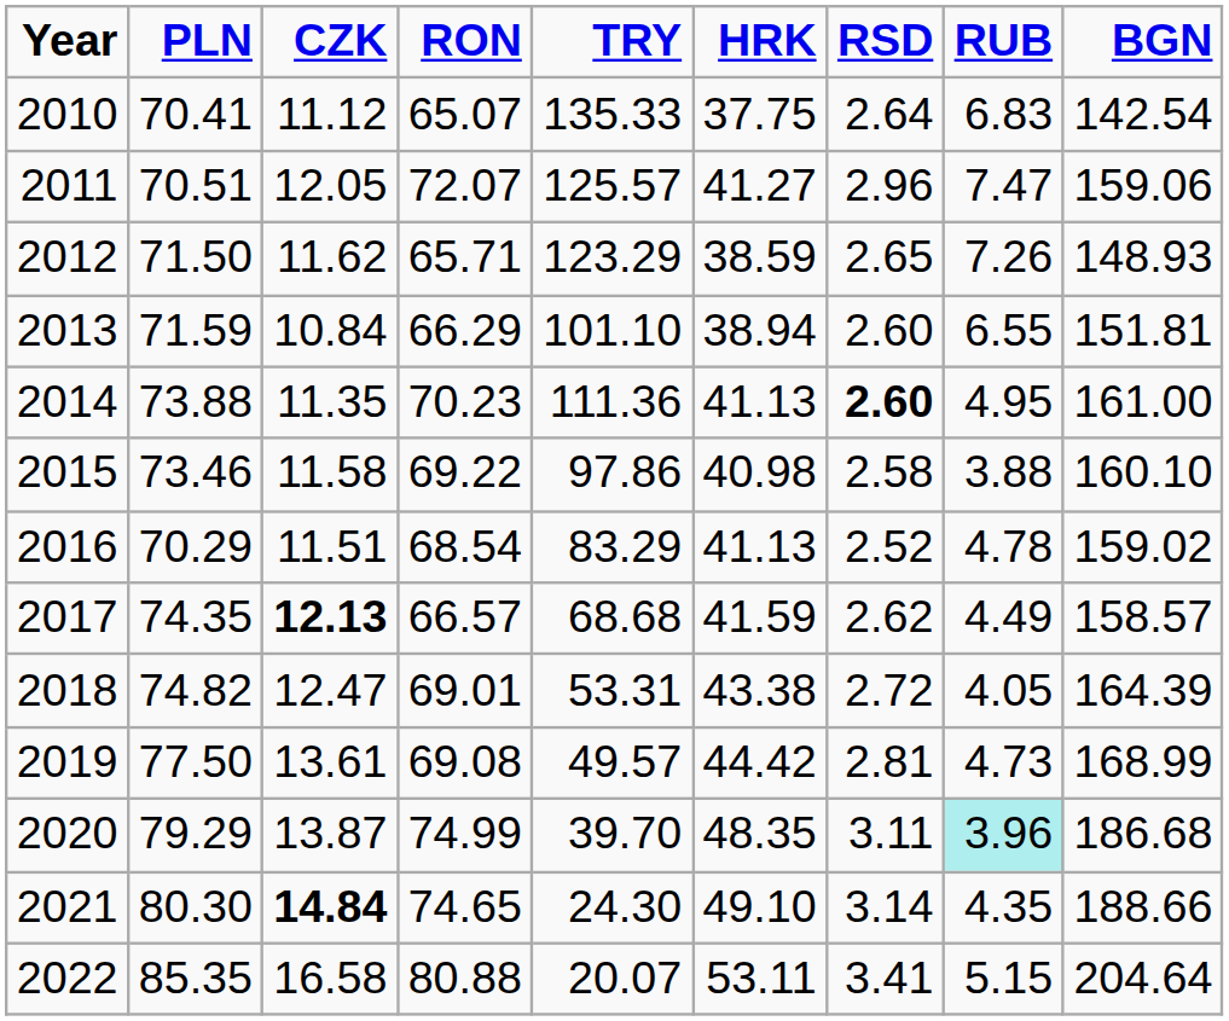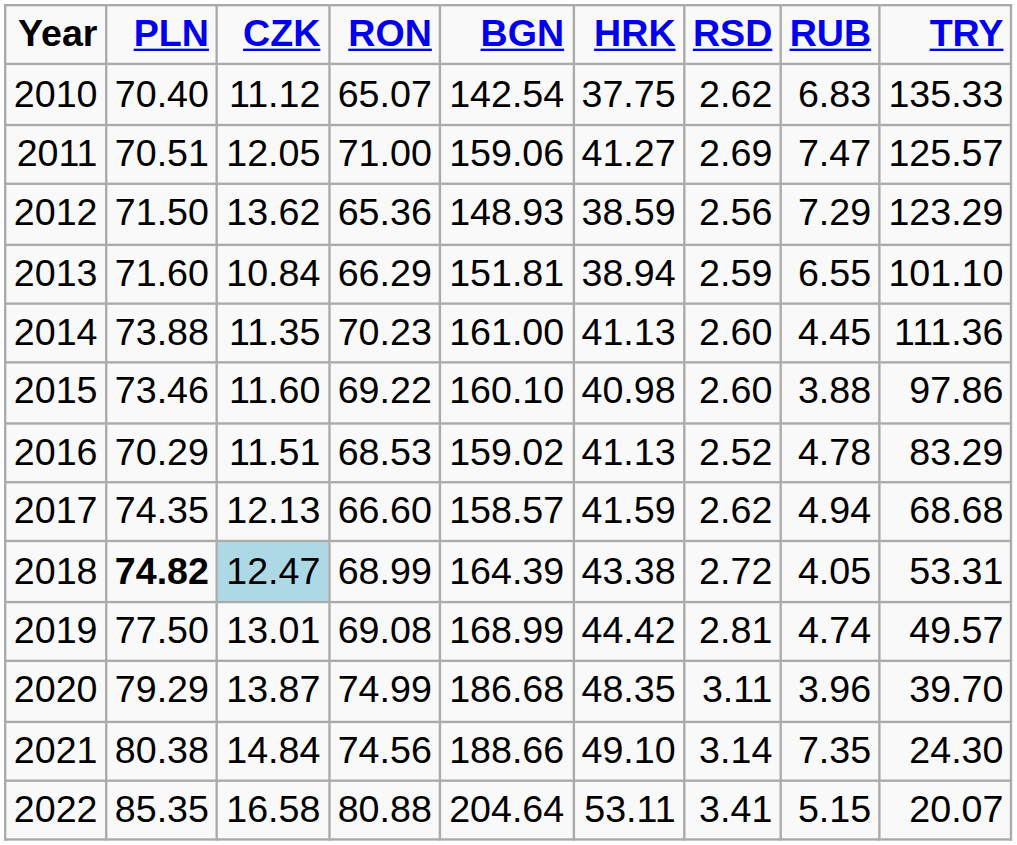columns swapped: BGN <-> TRY
2010 | PLN: 70.41 -> 70.40
2010 | RSD: 2.64 -> 2.62
2011 | RON: 72.07 -> 71.00
2011 | RSD: 2.96 -> 2.69
2012 | CZK: 11.62 -> 13.62
2012 | RON: 65.71 -> 65.36
2012 | RSD: 2.65 -> 2.56
2012 | RUB: 7.26 -> 7.29
2013 | PLN: 71.59 -> 71.60
2013 | RSD: 2.60 -> 2.59
2014 | RSD: bold -> normal
2014 | RUB: 4.95 -> 4.45
2015 | CZK: 11.58 -> 11.60
2015 | RSD: 2.58 -> 2.60
2016 | RON: 68.54 -> 68.53
2017 | CZK: bold -> normal
2017 | RON: 66.57 -> 66.60
2017 | RUB: 4.49 -> 4.94
2018 | PLN: normal -> bold
2018 | CZK: no background -> lightblue background
2018 | RON: 69.01 -> 68.99
2019 | CZK: 13.61 -> 13.01
2019 | RUB: 4.73 -> 4.74
2020 | RUB: paleturquoise background -> no background
2021 | PLN: 80.30 -> 80.38
2021 | CZK: bold -> normal
2021 | RON: 74.65 -> 74.56
2021 | RUB: 4.35 -> 7.35
